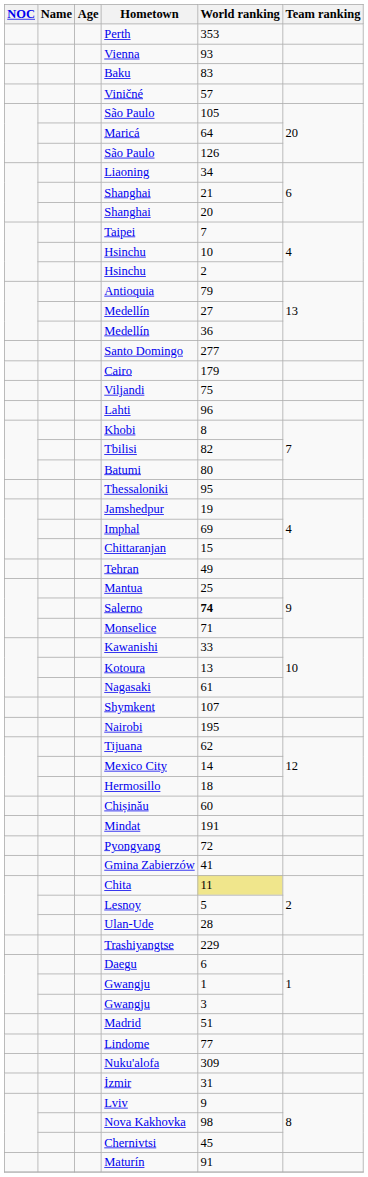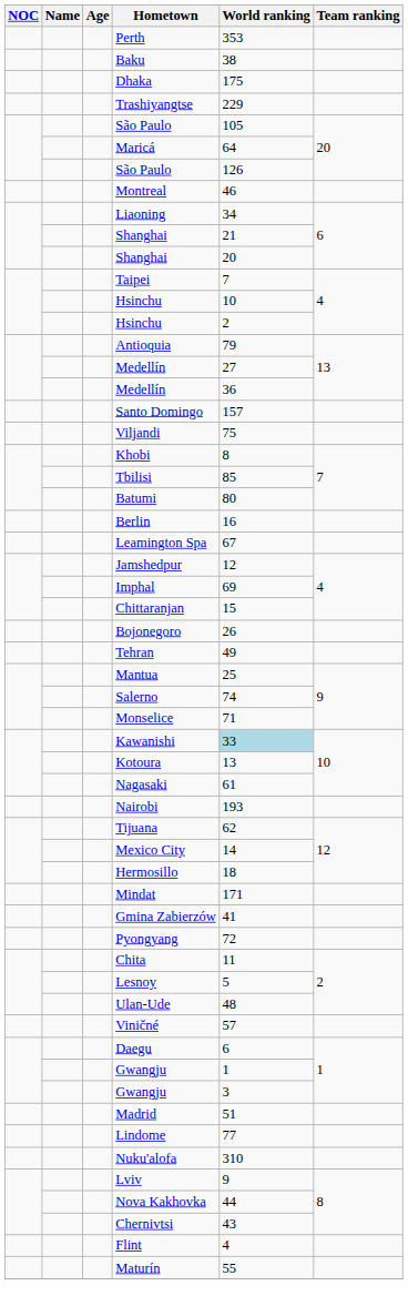- row: Vienna | 93
Baku | World ranking: 83 -> 38
+ row: Dhaka | 175
rows swapped: Trashiyangtse <-> Viničné
+ row: Montreal | 46
Santo Domingo | World ranking: 277 -> 157
- row: Cairo | 179
- row: Lahti | 96
Tbilisi | World ranking: 82 -> 85
+ row: Berlin | 16
+ row: Leamington Spa | 67
- row: Thessaloniki | 95
Jamshedpur | World ranking: 19 -> 12
+ row: Bojonegoro | 26
Salerno | World ranking: bold -> normal
Kawanishi | World ranking: no background -> lightblue background
- row: Shymkent | 107
Nairobi | World ranking: 195 -> 193
- row: Chișinău | 60
Mindat | World ranking: 191 -> 171
rows swapped: Pyongyang <-> Gmina Zabierzów
Chita | World ranking: khaki background -> no background
Ulan-Ude | World ranking: 28 -> 48
Nuku'alofa | World ranking: 309 -> 310
- row: İzmir | 31
Nova Kakhovka | World ranking: 98 -> 44
Chernivtsi | World ranking: 45 -> 43
+ row: Flint | 4
Maturín | World ranking: 91 -> 55
